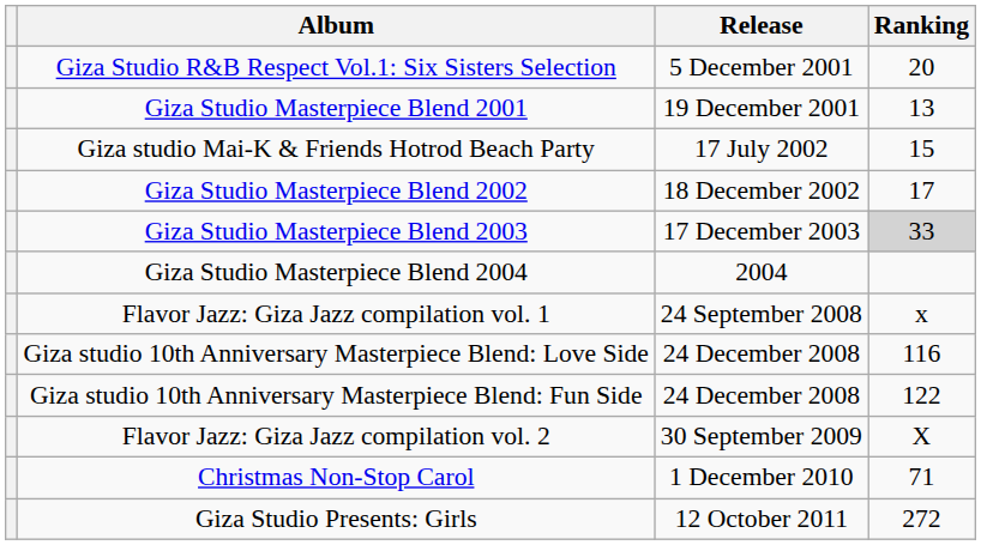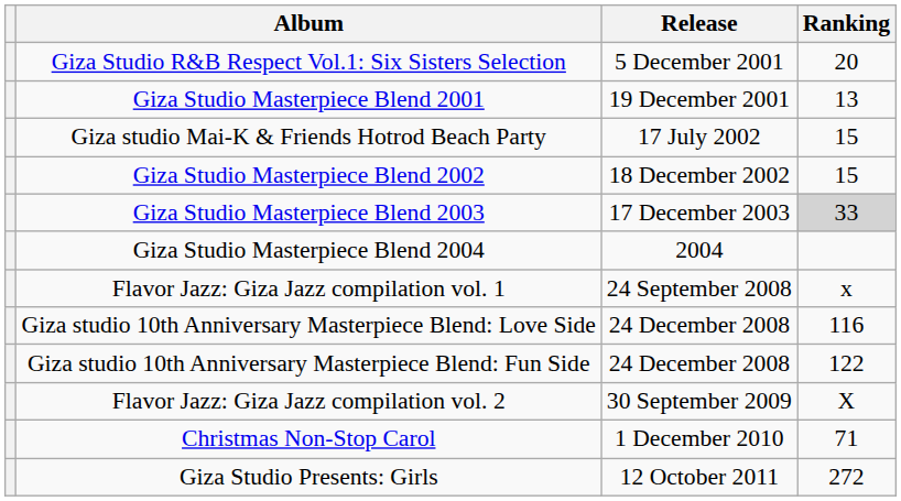Giza Studio Masterpiece Blend 2002 | Ranking: 17 -> 15
